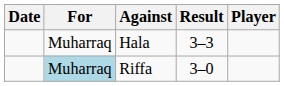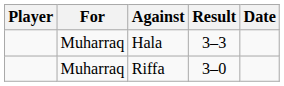columns swapped: Player <-> Date
Riffa | For: lightblue background -> no background
